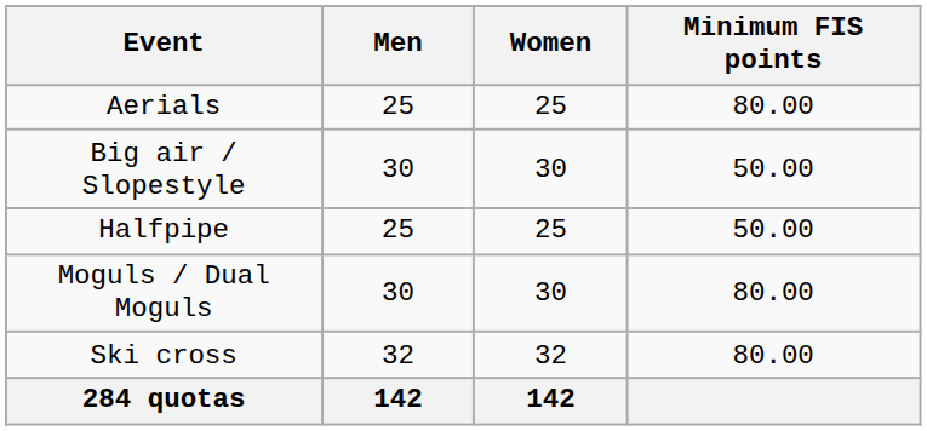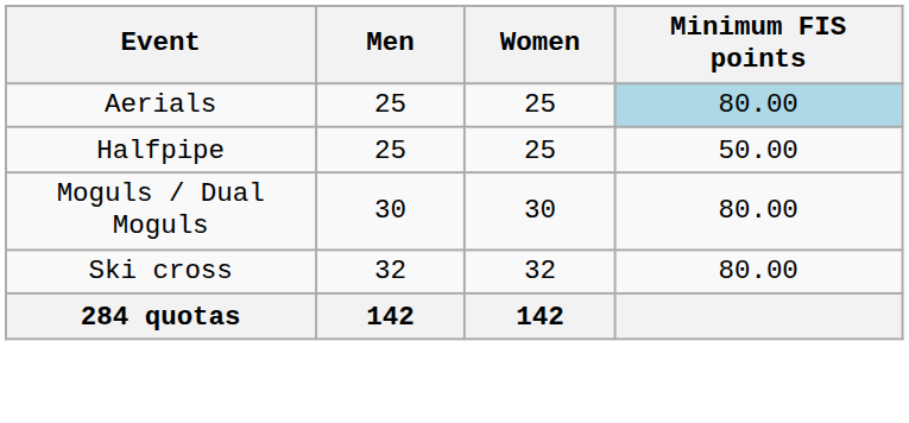Aerials | Minimum FIS points: no background -> lightblue background
- row: Big air / Slopestyle | 30 | 30 | 50.00
